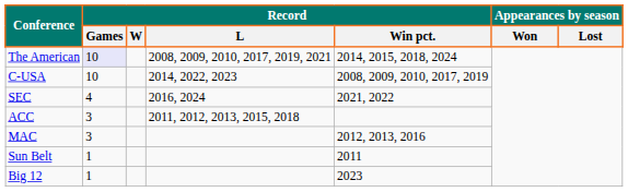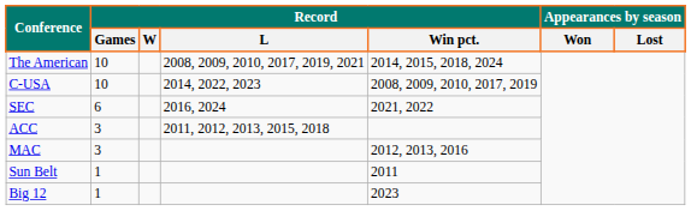The American | Record / Games: lavender background -> no background
SEC | Record / Games: 4 -> 6
